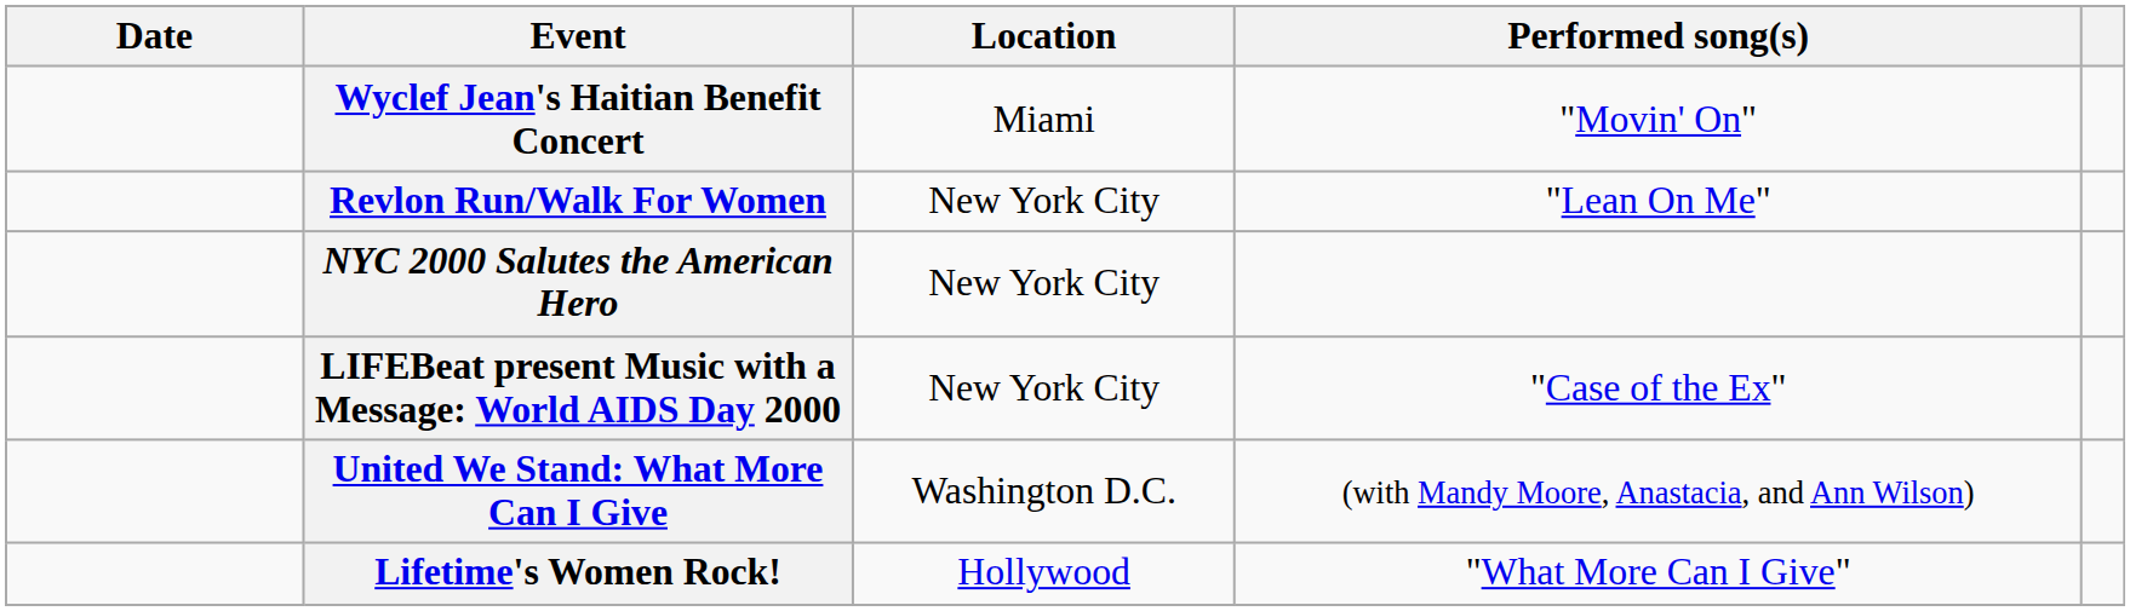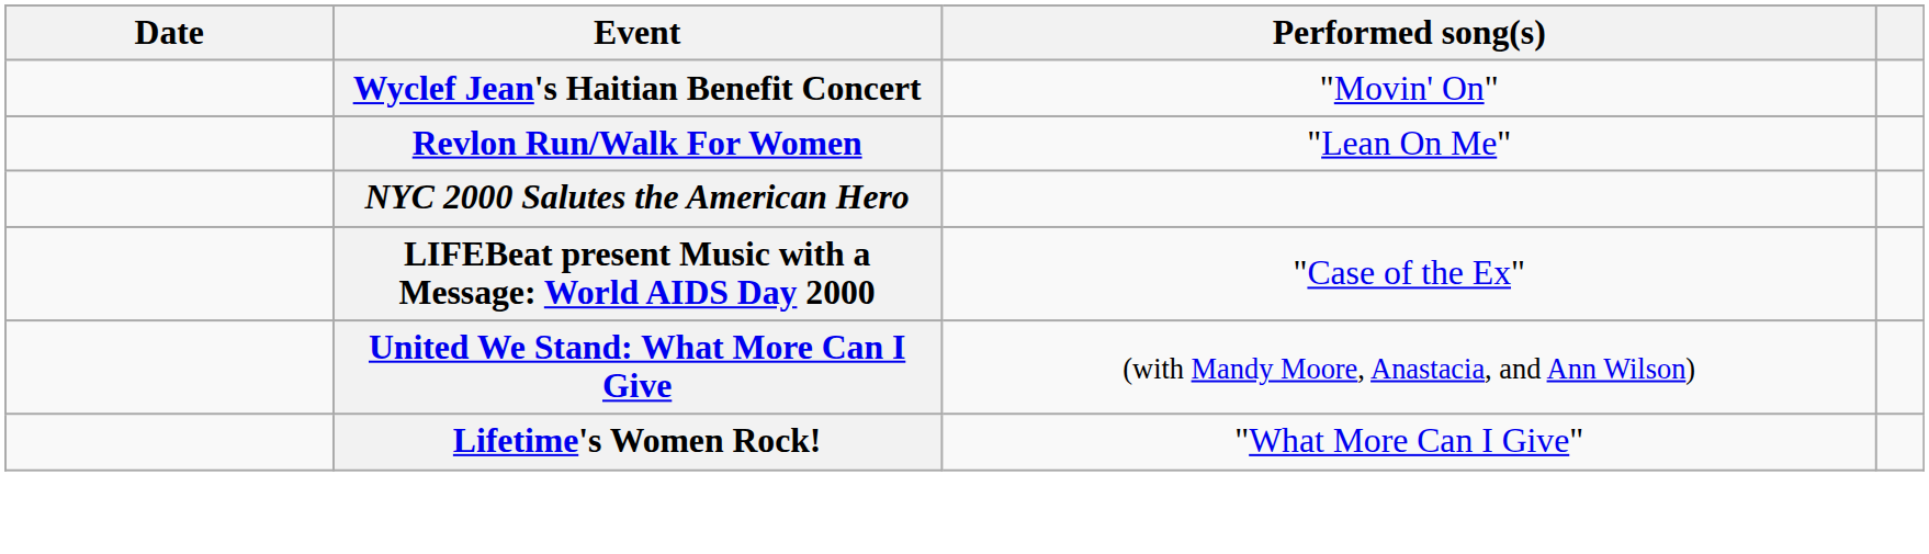- column: Location | Miami | New York City | New York City | New York City | Washington D.C. | Hollywood
